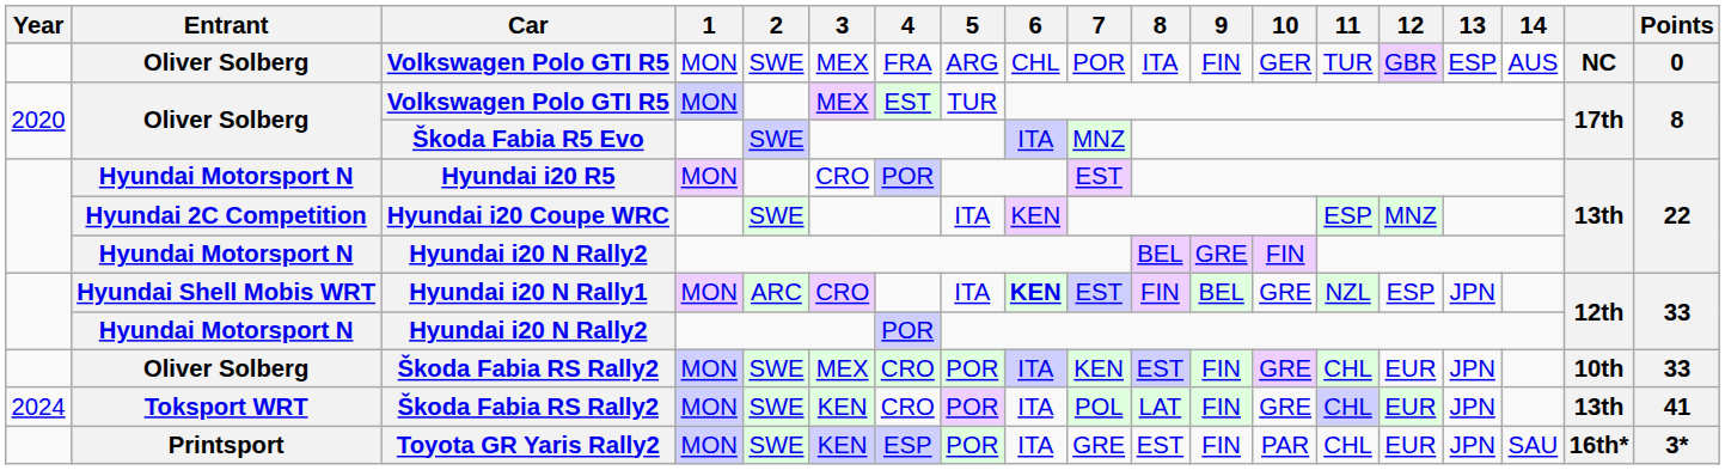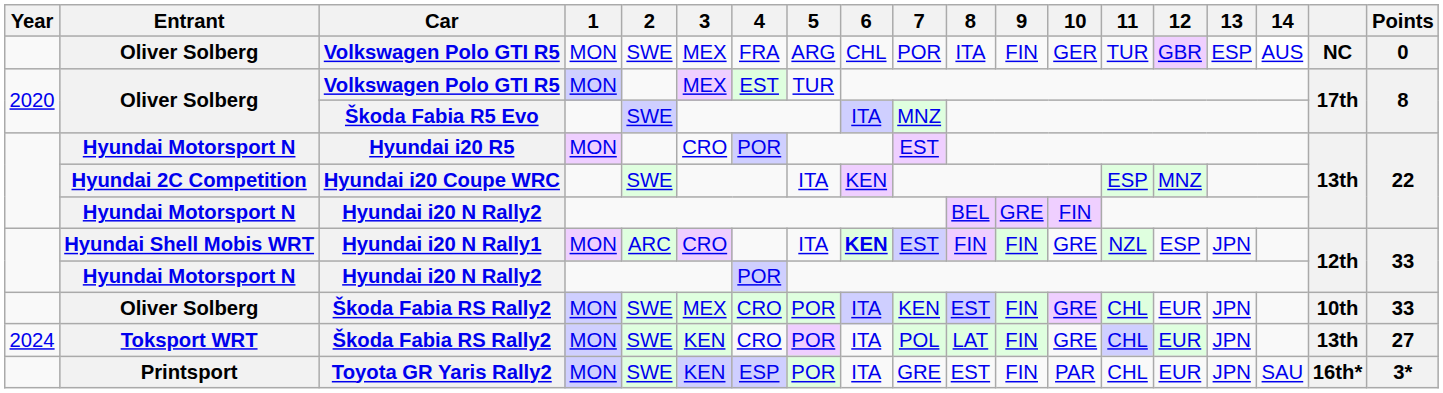Hyundai i20 N Rally1 | 9: BEL -> FIN
2024 / Škoda Fabia RS Rally2 | Points: 41 -> 27
